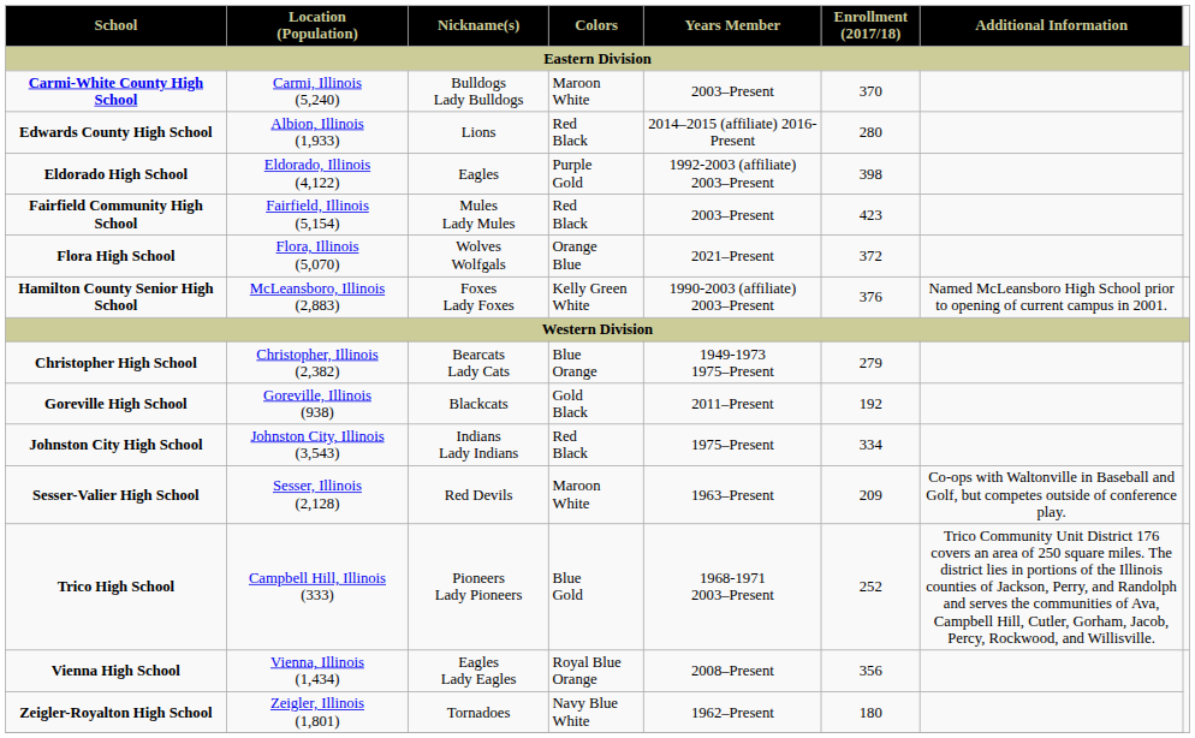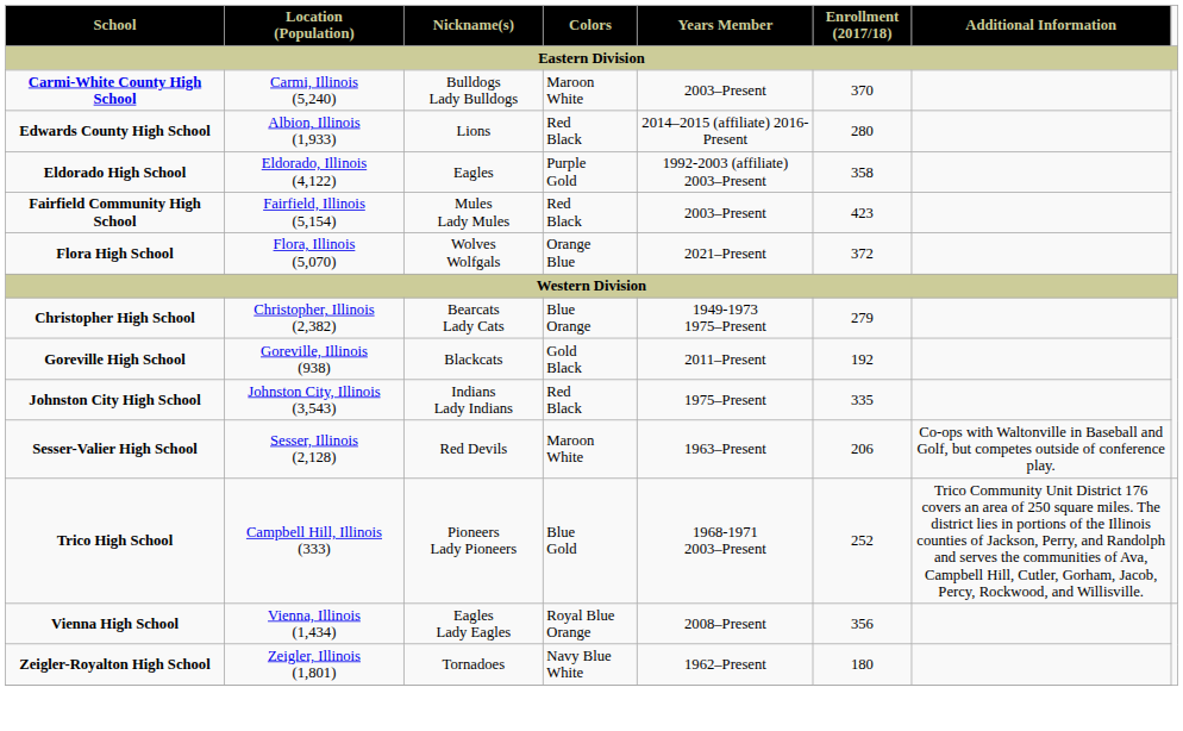Eldorado High School | Enrollment (2017/18): 398 -> 358
- row: Hamilton County Senior High School | McLeansboro, Illinois (2,883) | Foxes Lady Foxes | Kelly Green White | 1990-2003 (affiliate) 2003–Present | 376 | Named McLeansboro High School prior to opening of current campus in 2001.
Johnston City High School | Enrollment (2017/18): 334 -> 335
Sesser-Valier High School | Enrollment (2017/18): 209 -> 206
